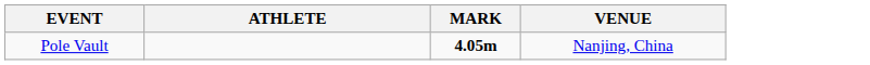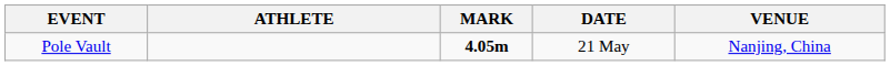+ column: DATE | 21 May
